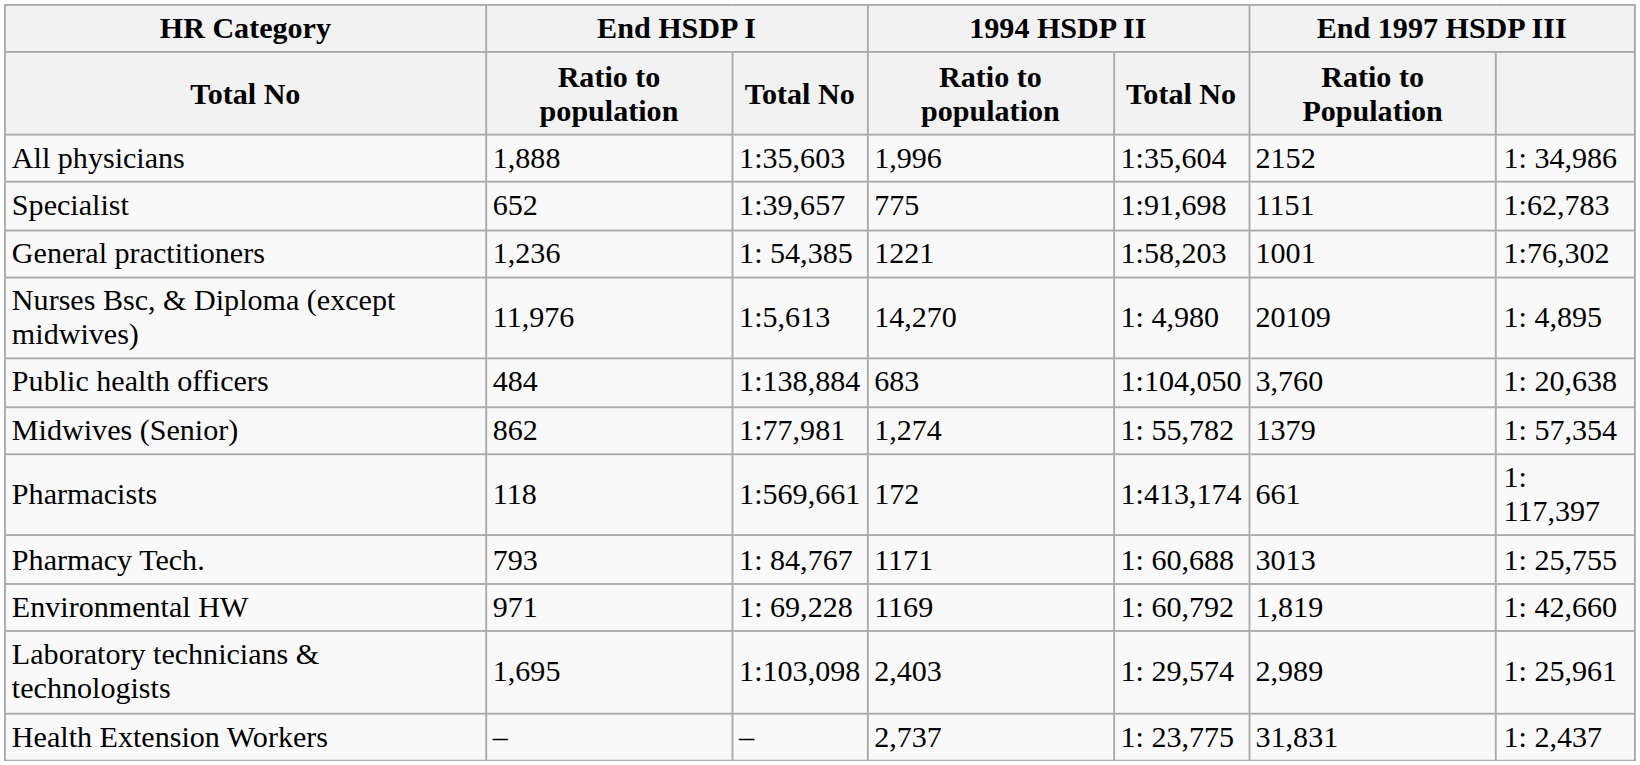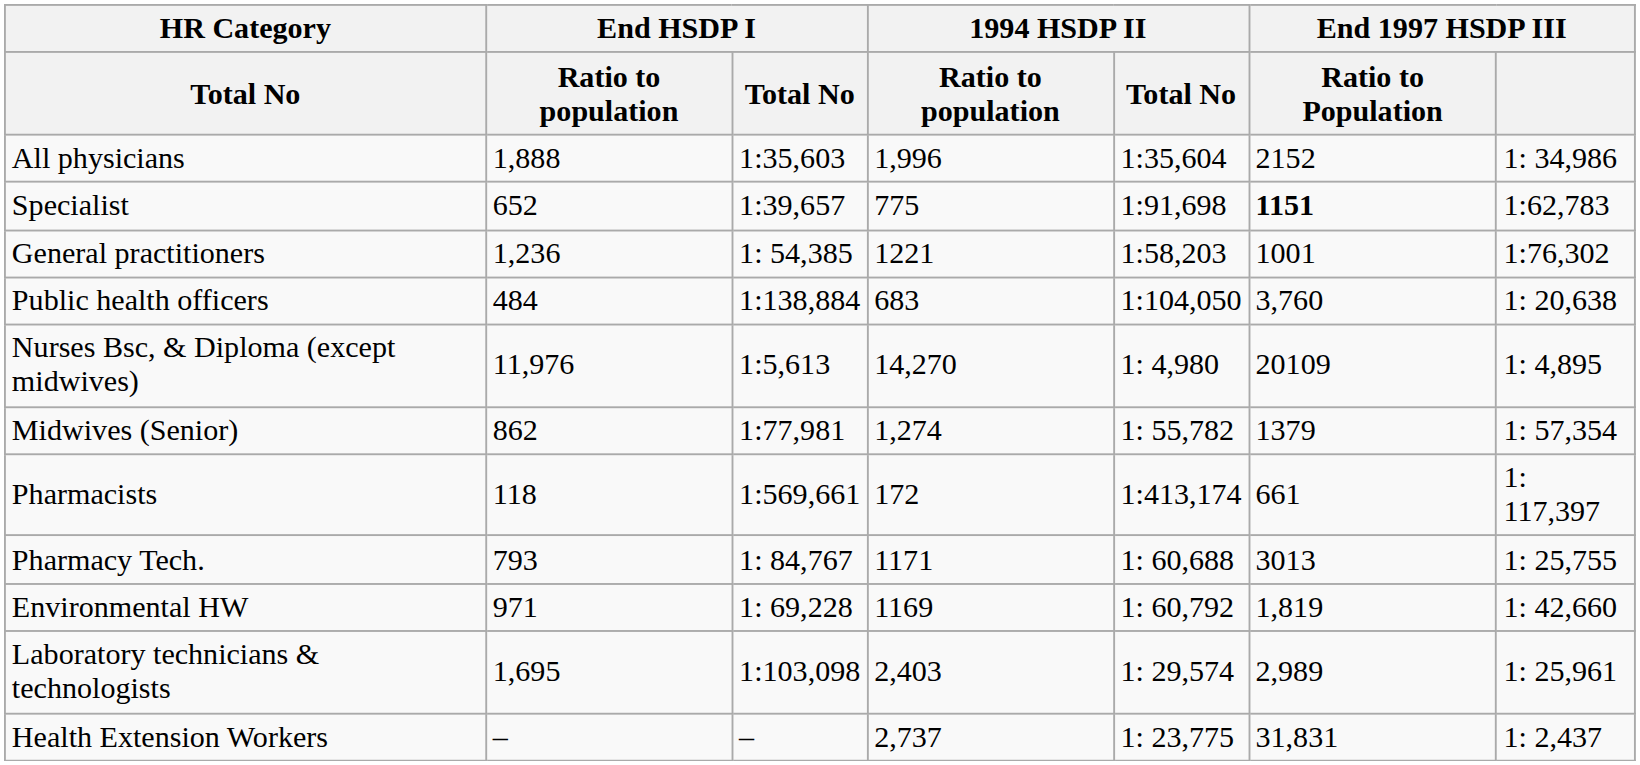Specialist | End 1997 HSDP III / Ratio to Population: normal -> bold
rows swapped: Public health officers <-> Nurses Bsc, & Diploma (except midwives)
